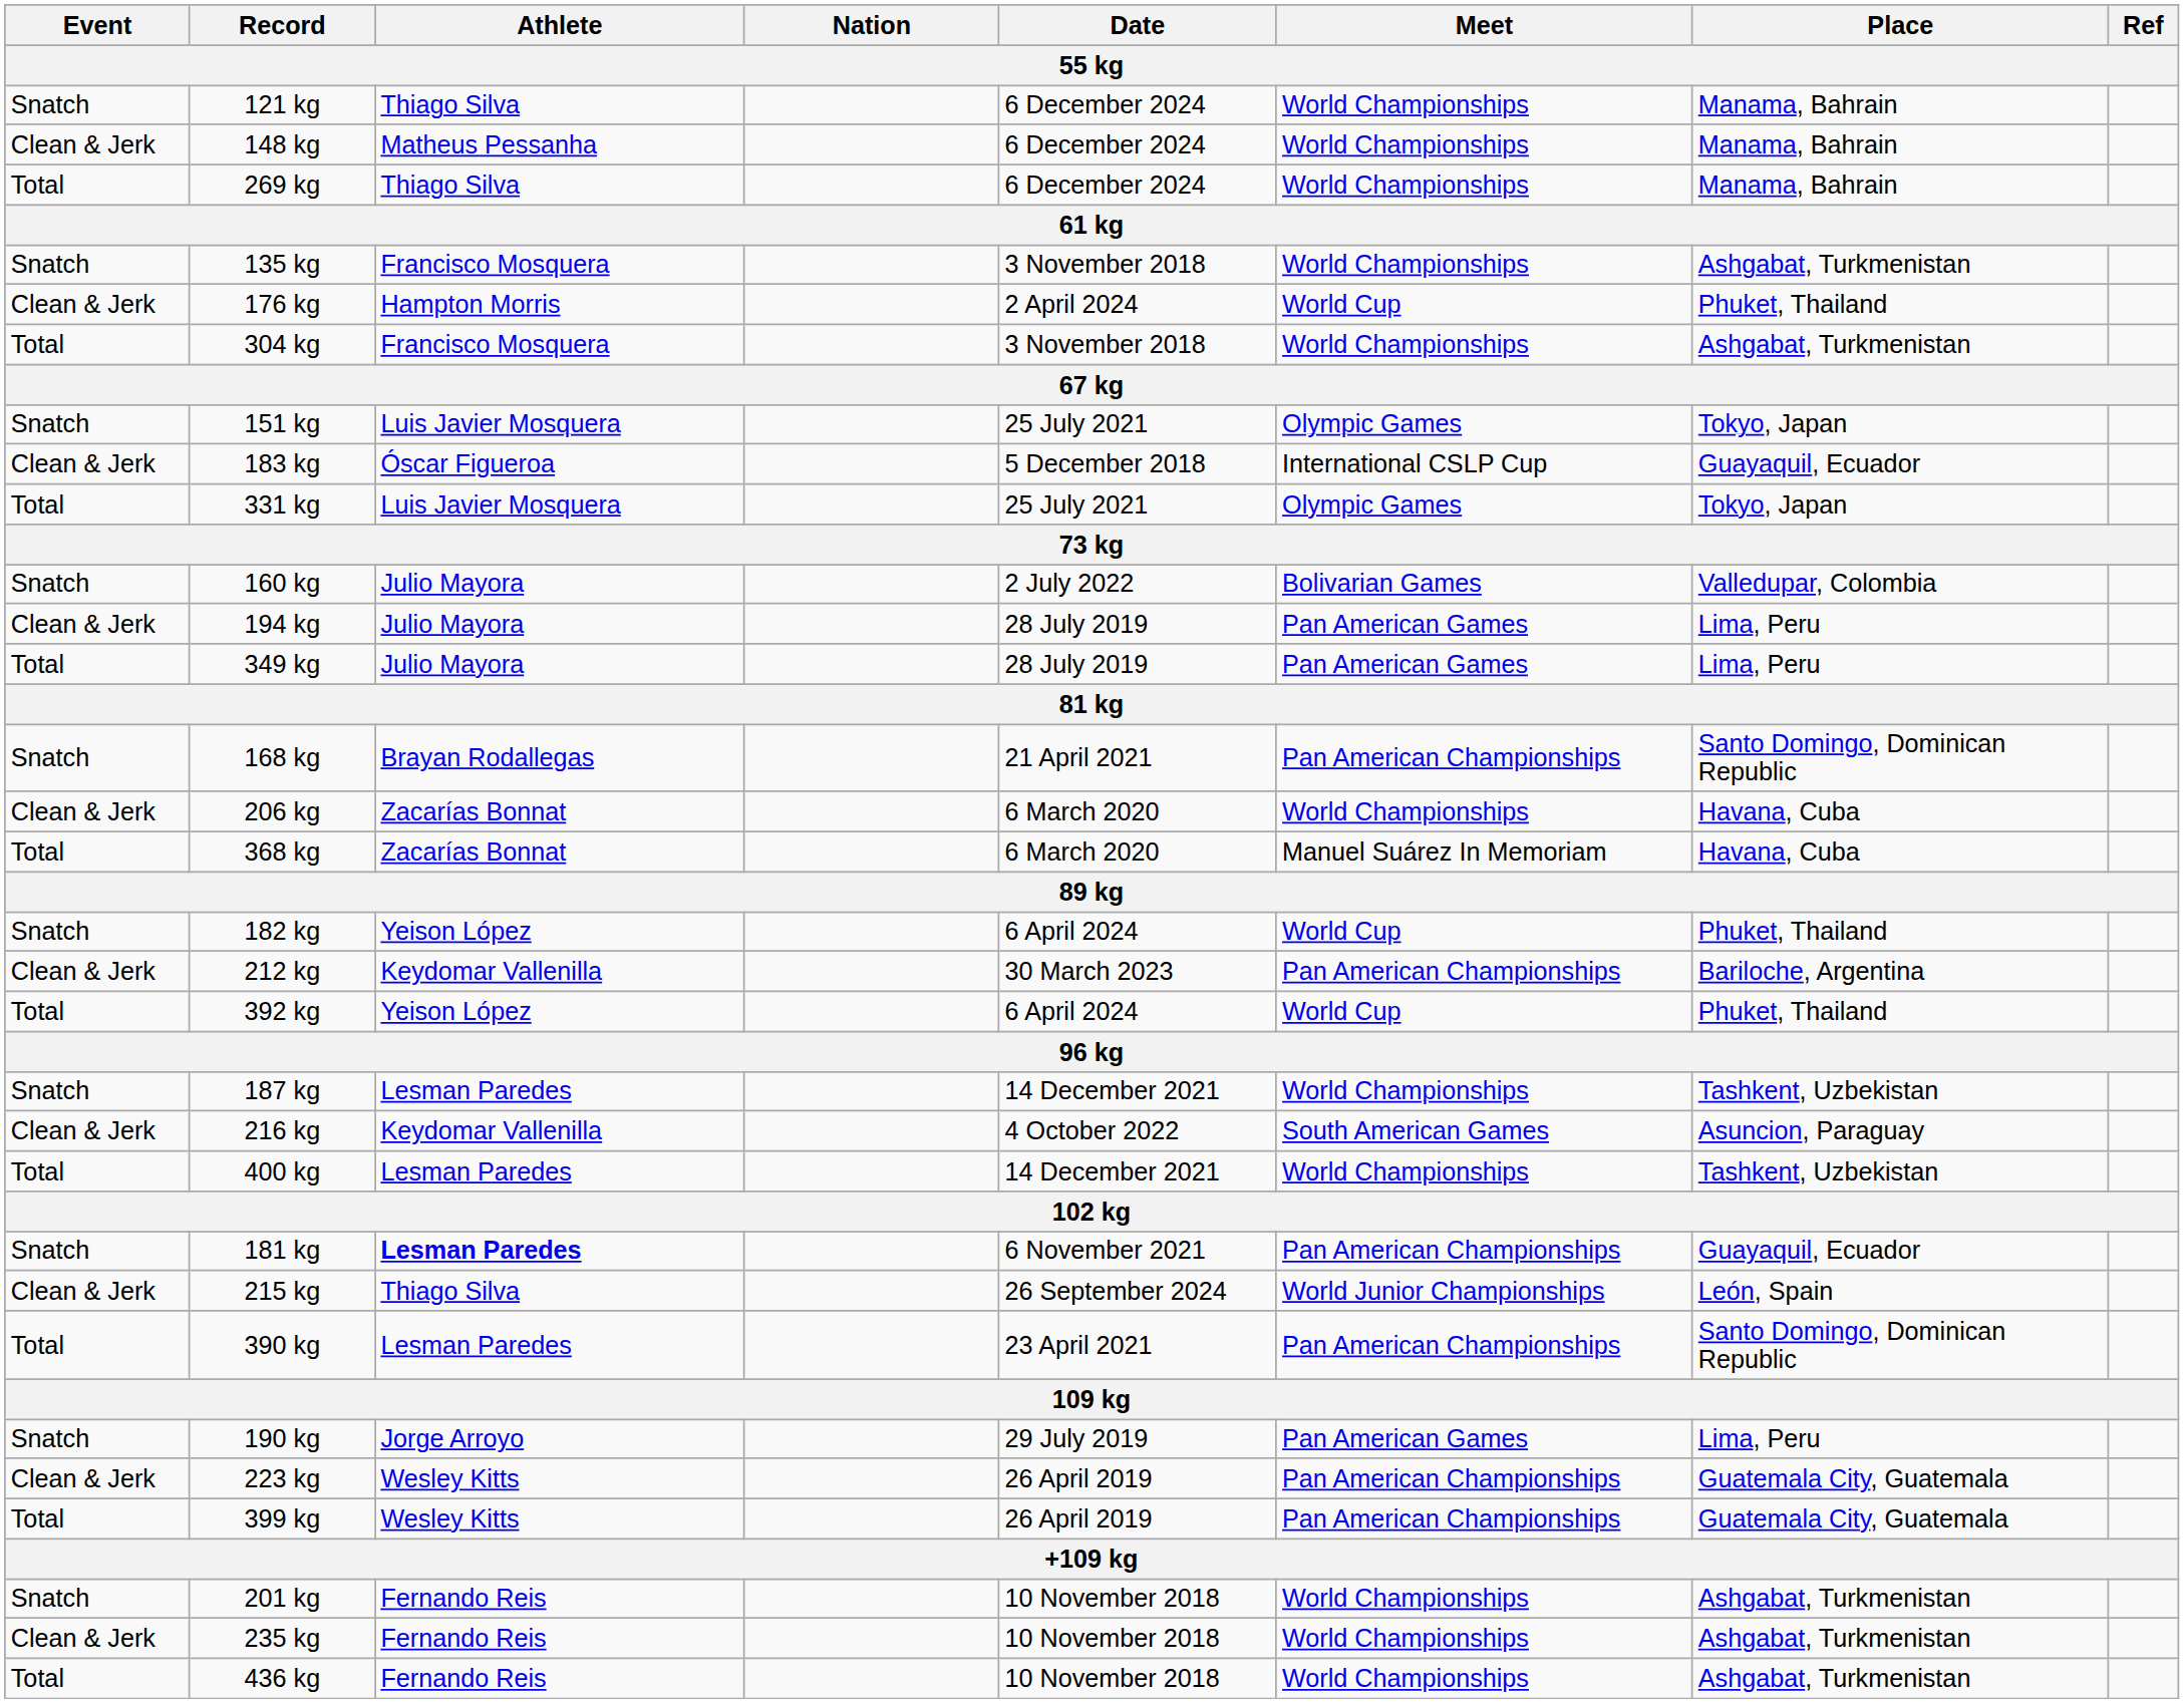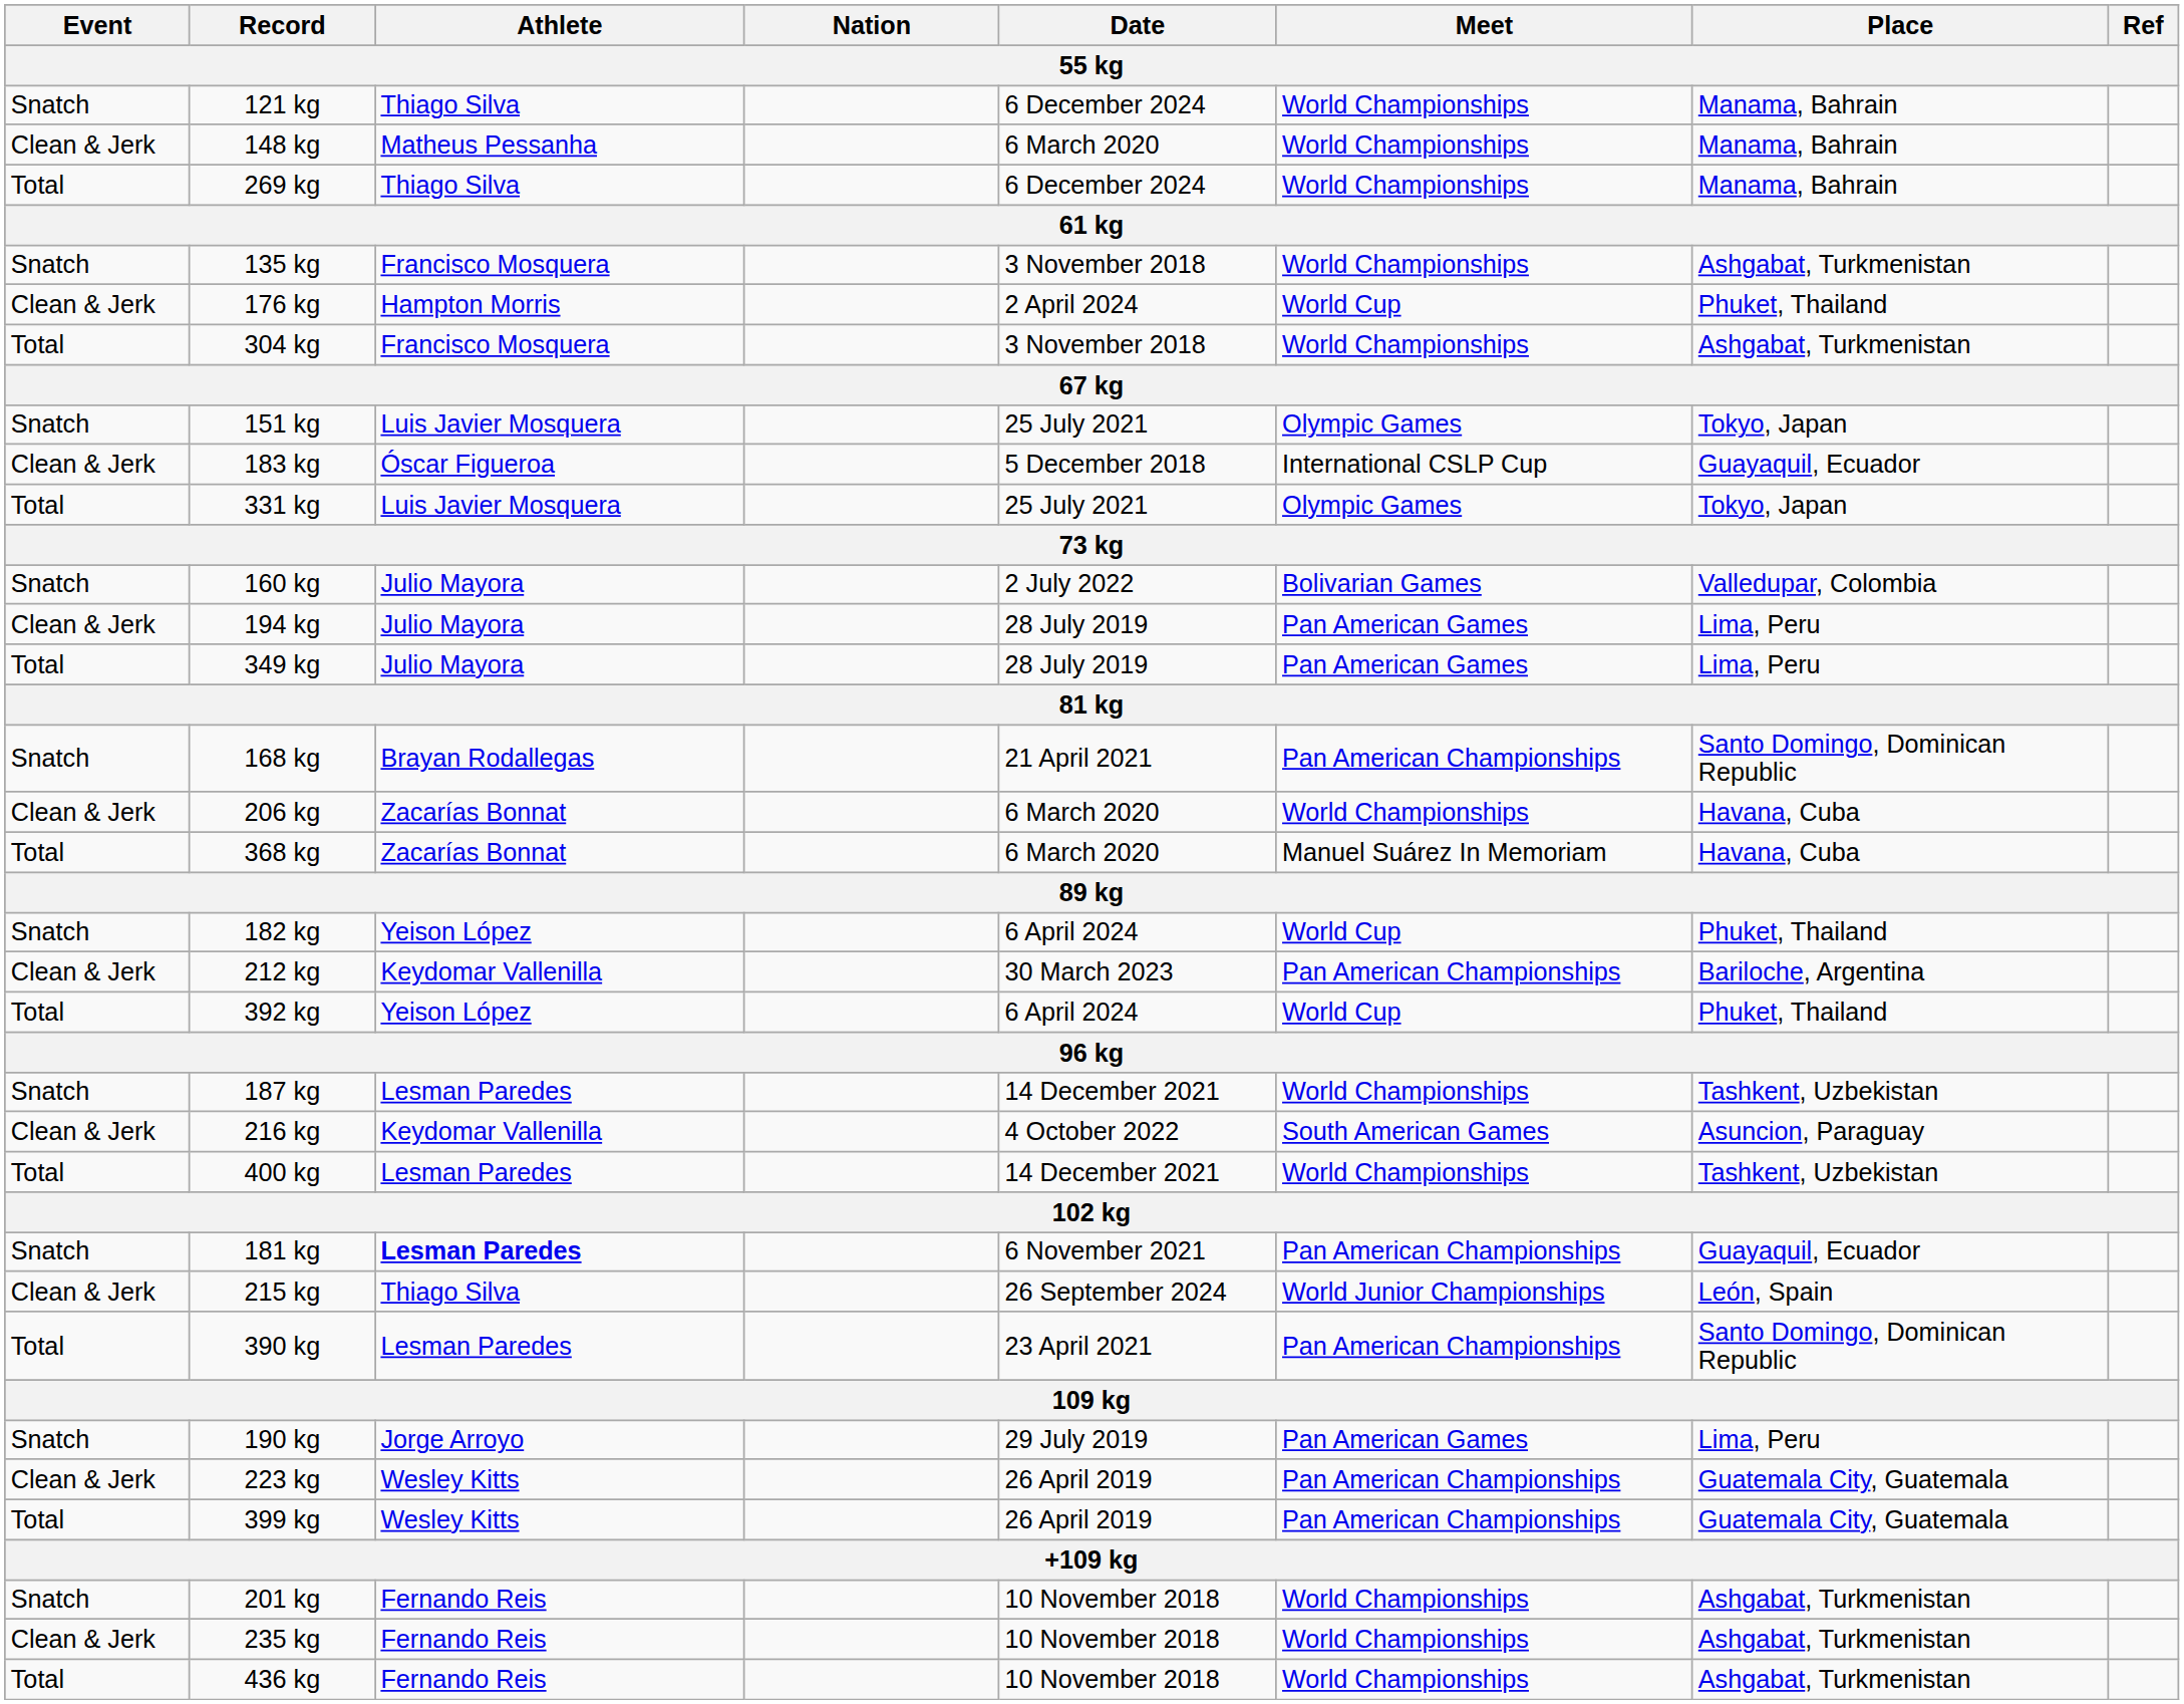148 kg | Date: 6 December 2024 -> 6 March 2020
